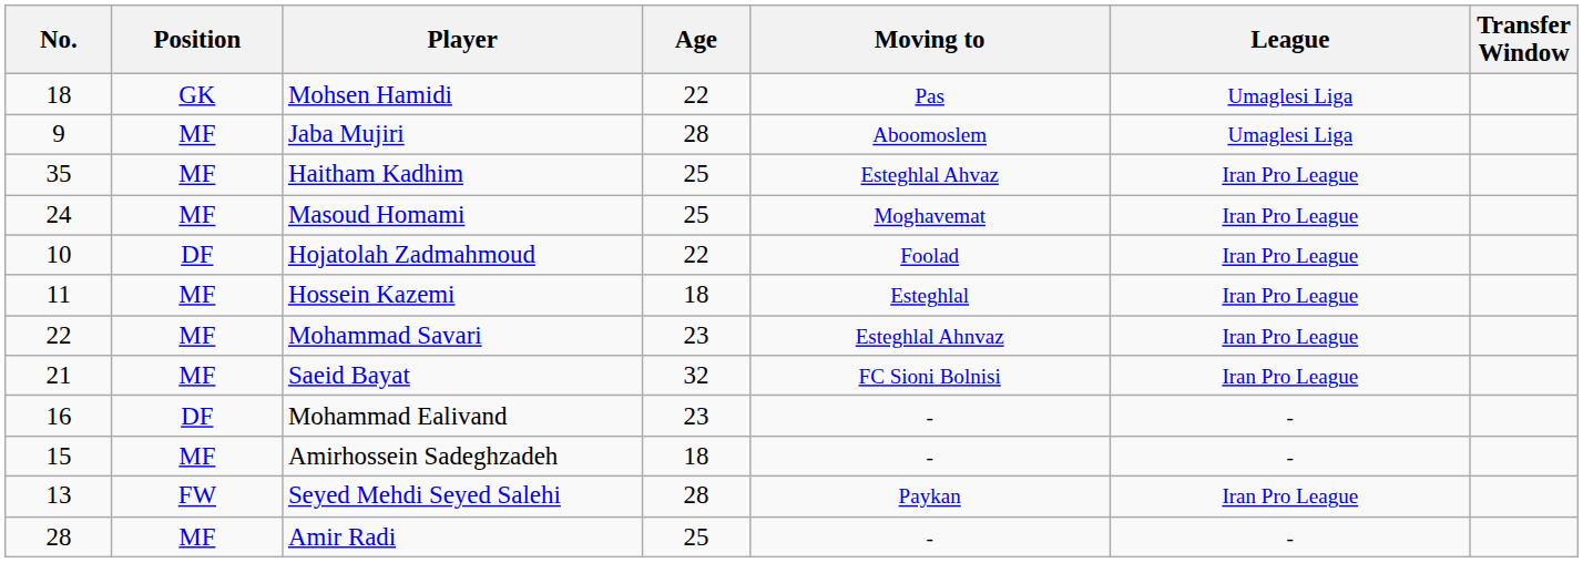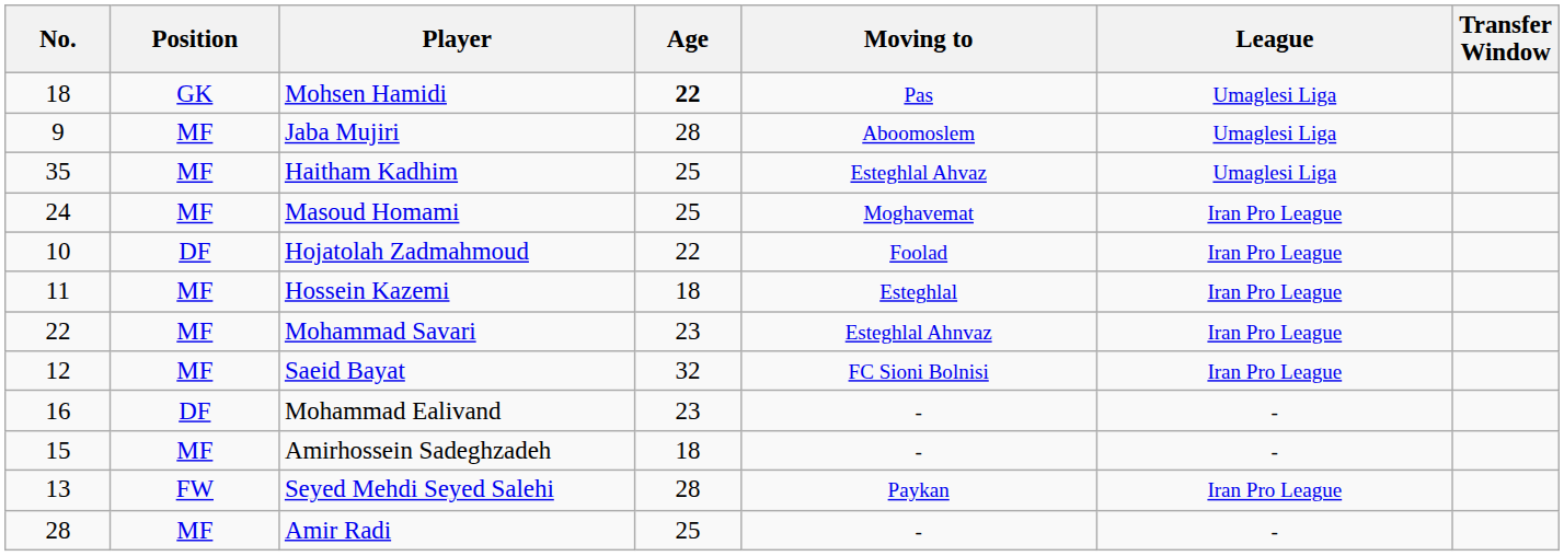Mohsen Hamidi | Age: normal -> bold
Haitham Kadhim | League: Iran Pro League -> Umaglesi Liga
Saeid Bayat | No.: 21 -> 12
